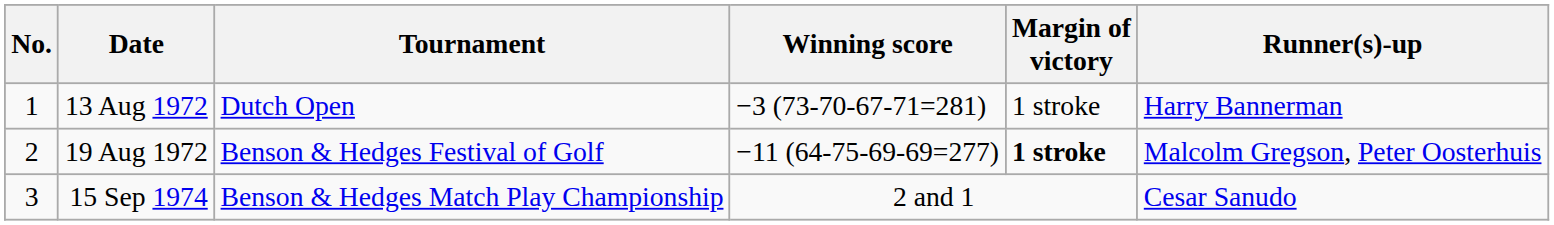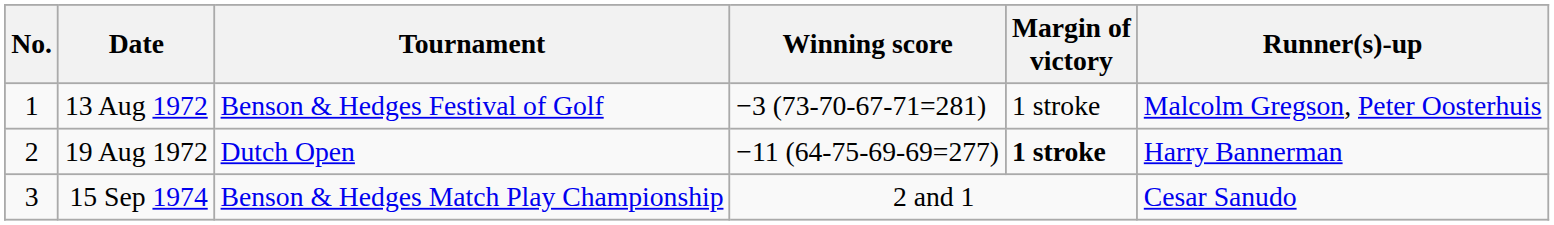13 Aug 1972 | Tournament: Dutch Open -> Benson & Hedges Festival of Golf
13 Aug 1972 | Runner(s)-up: Harry Bannerman -> Malcolm Gregson, Peter Oosterhuis
19 Aug 1972 | Tournament: Benson & Hedges Festival of Golf -> Dutch Open
19 Aug 1972 | Runner(s)-up: Malcolm Gregson, Peter Oosterhuis -> Harry Bannerman
